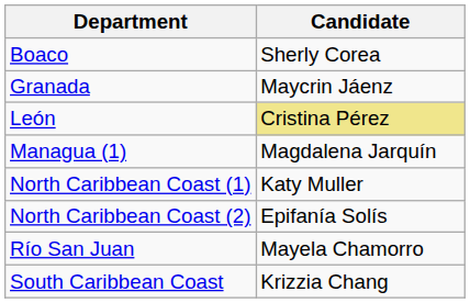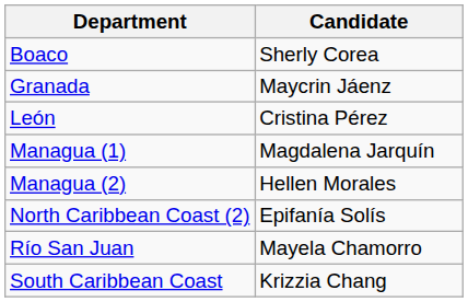León | Candidate: khaki background -> no background
+ row: Managua (2) | Hellen Morales
- row: North Caribbean Coast (1) | Katy Muller
